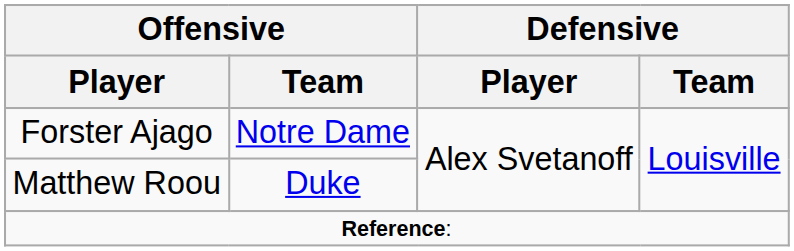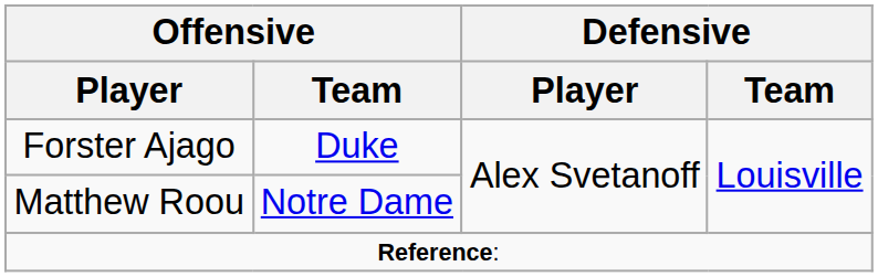Forster Ajago | Offensive / Team: Notre Dame -> Duke
Matthew Roou | Offensive / Team: Duke -> Notre Dame
